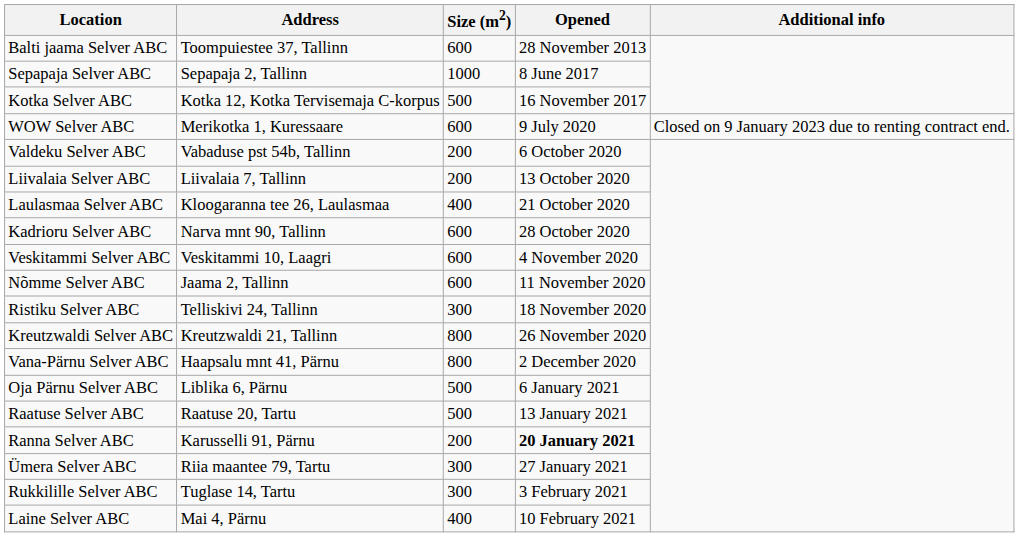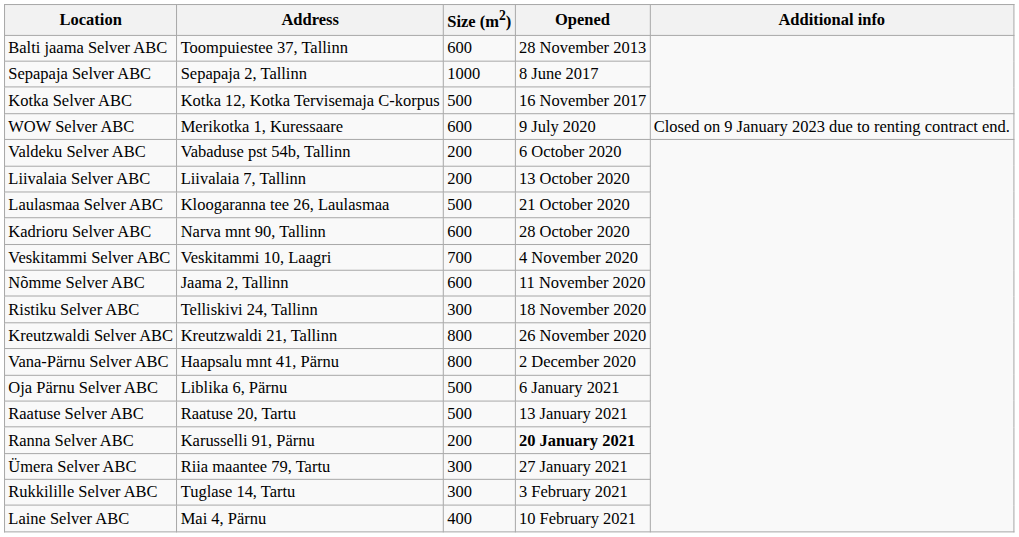Laulasmaa Selver ABC | Size (m2): 400 -> 500
Veskitammi Selver ABC | Size (m2): 600 -> 700
